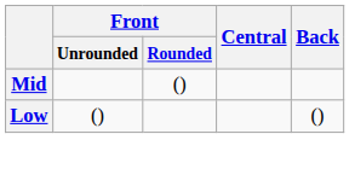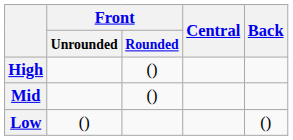+ row: High | ()
